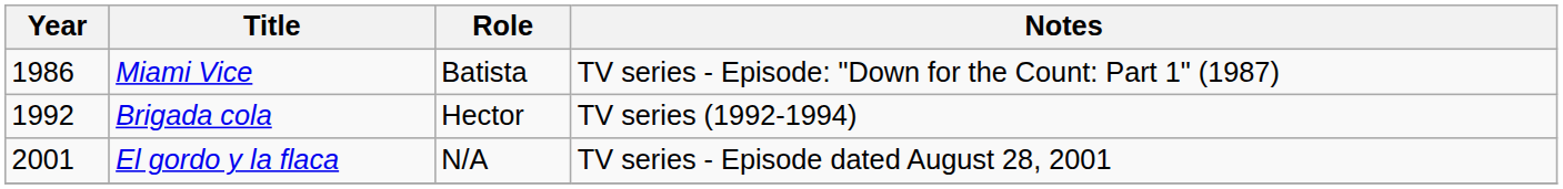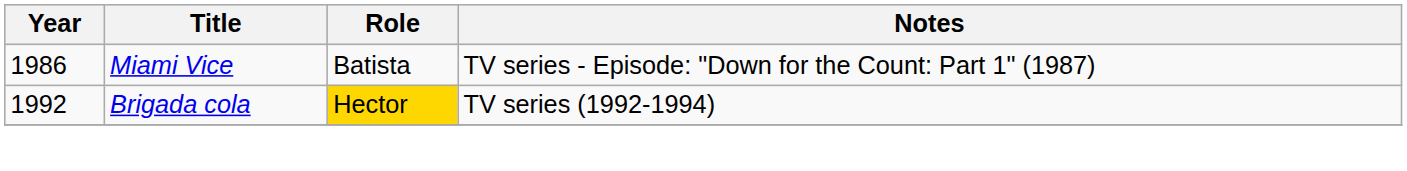Brigada cola | Role: no background -> gold background
- row: 2001 | El gordo y la flaca | N/A | TV series - Episode dated August 28, 2001
